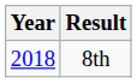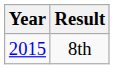8th | Year: 2018 -> 2015
